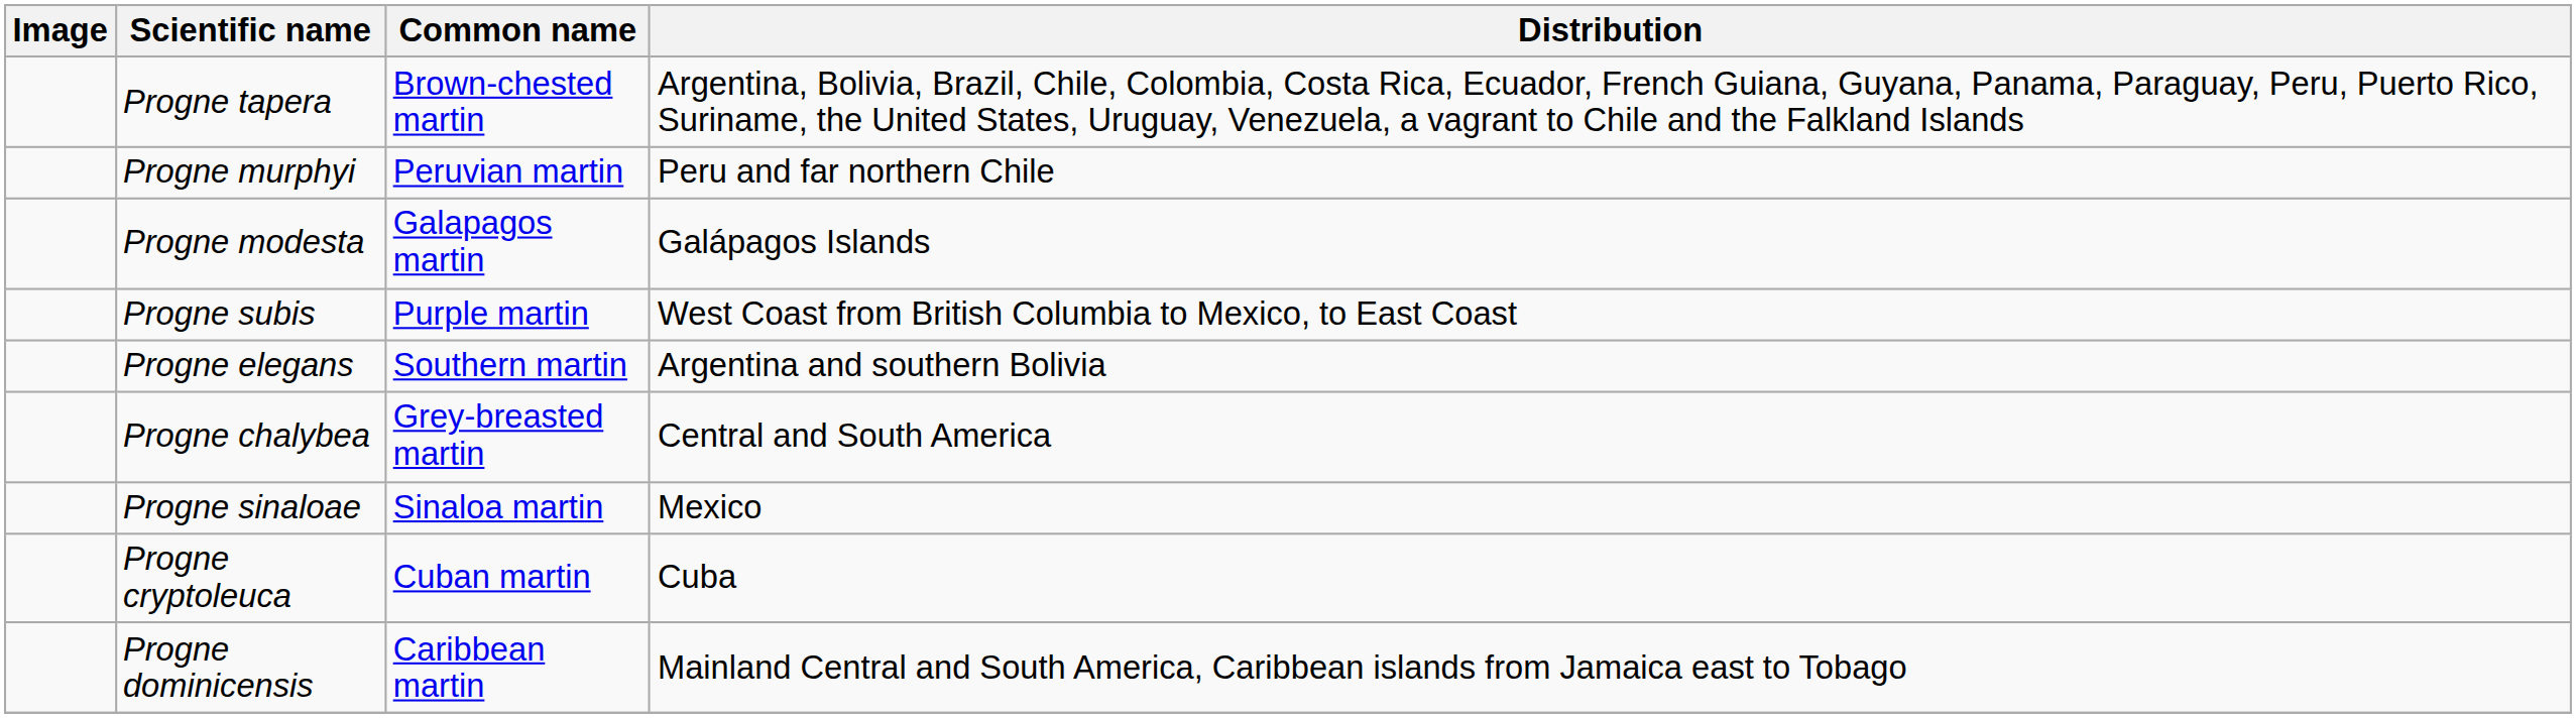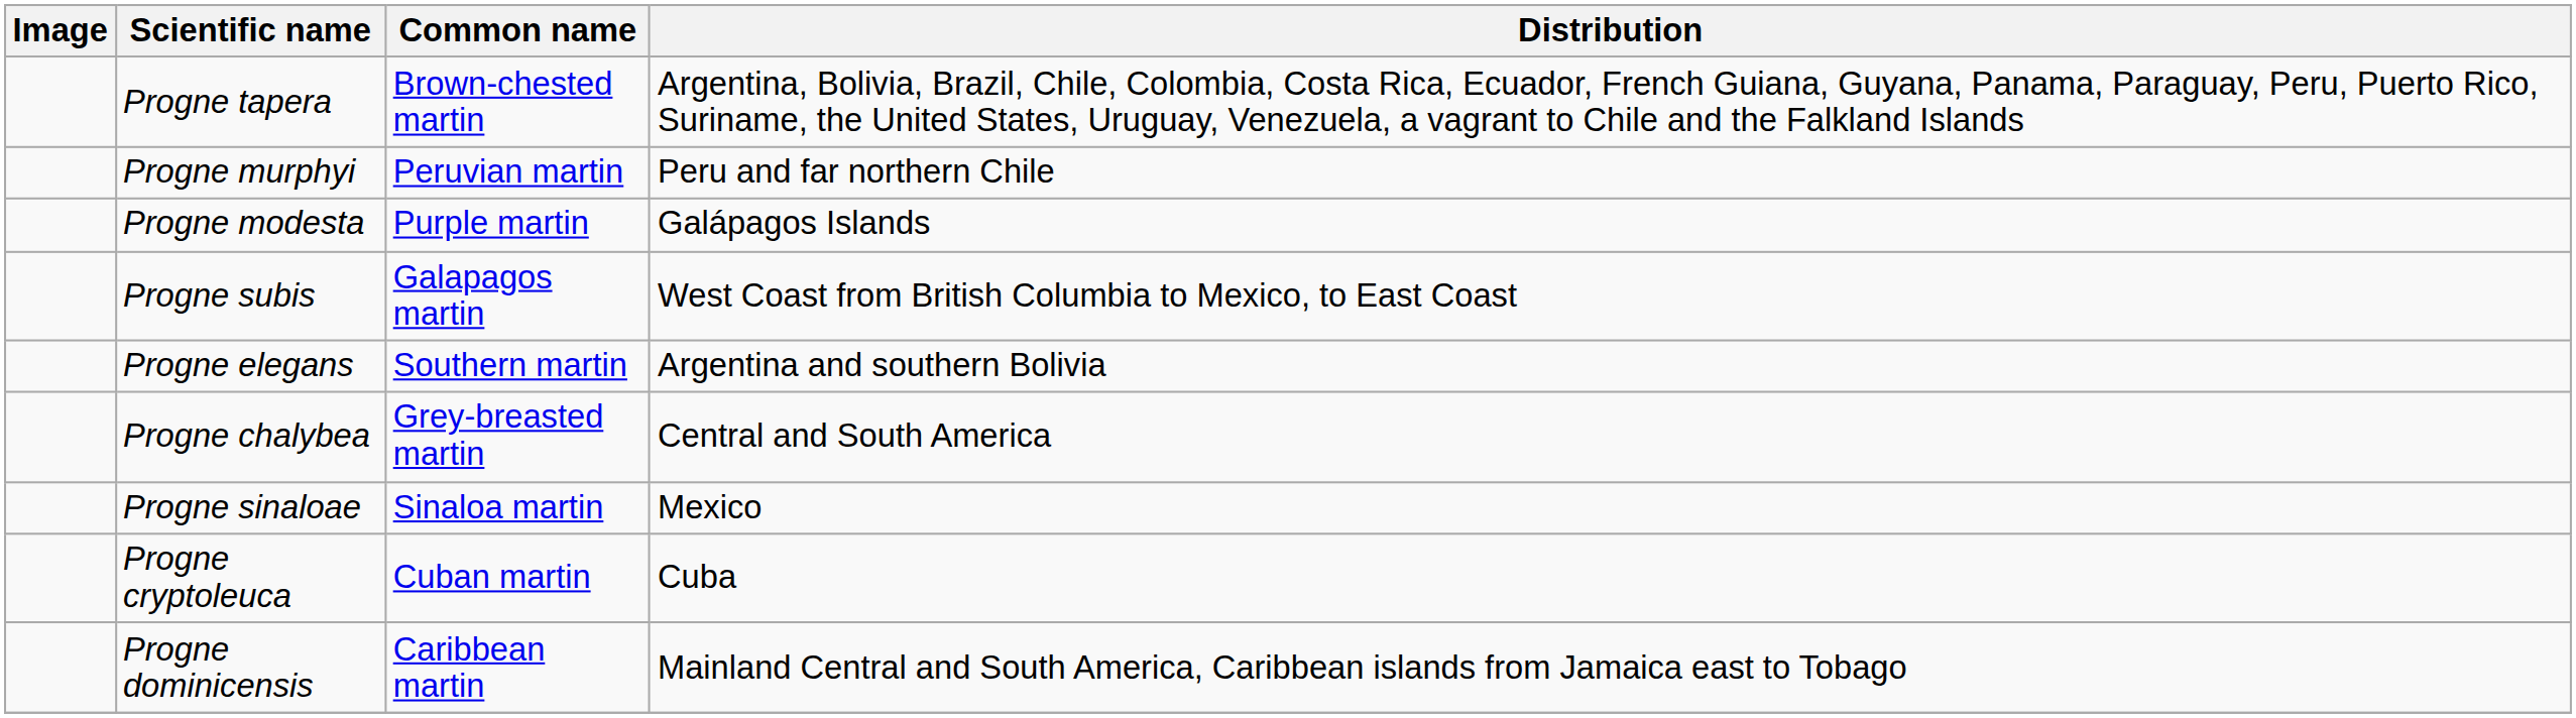Progne modesta | Common name: Galapagos martin -> Purple martin
Progne subis | Common name: Purple martin -> Galapagos martin
